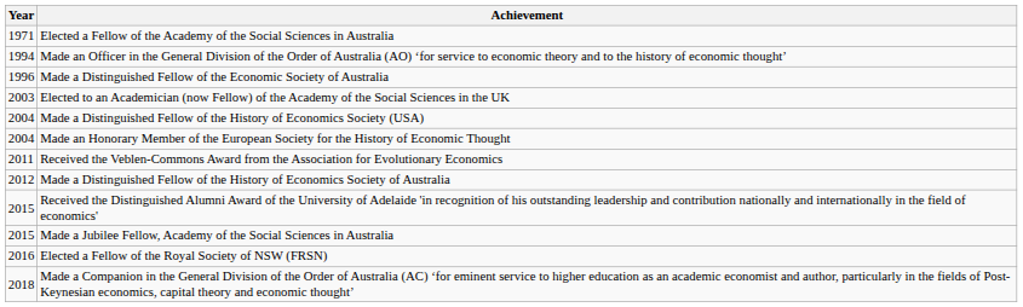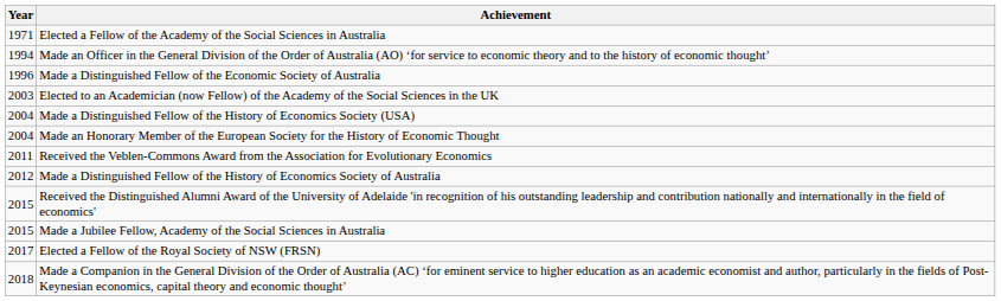Elected a Fellow of the Royal Society of NSW (FRSN) | Year: 2016 -> 2017
